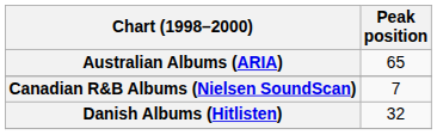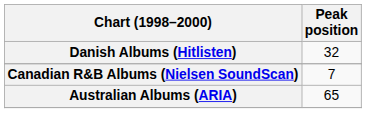rows swapped: Australian Albums (ARIA) <-> Danish Albums (Hitlisten)
